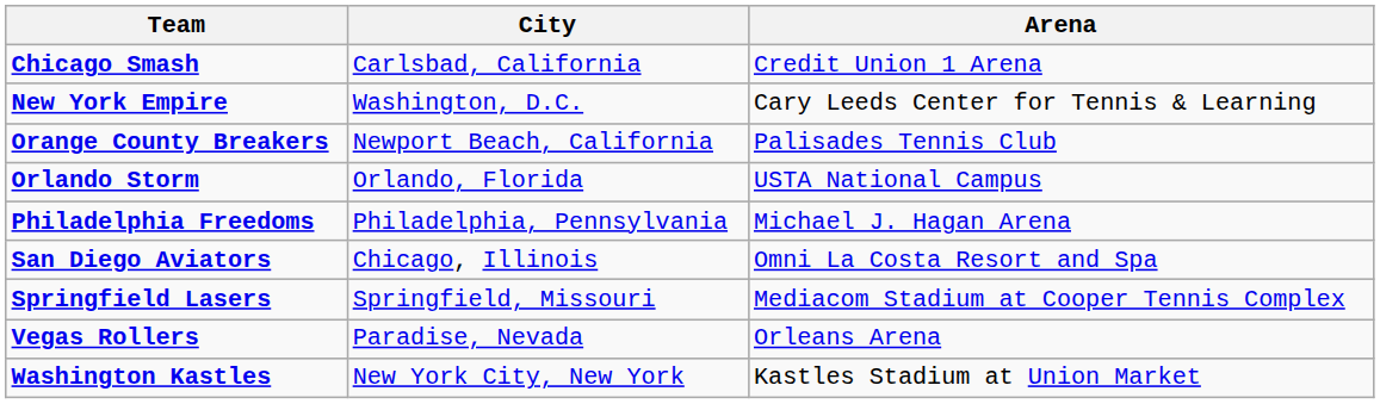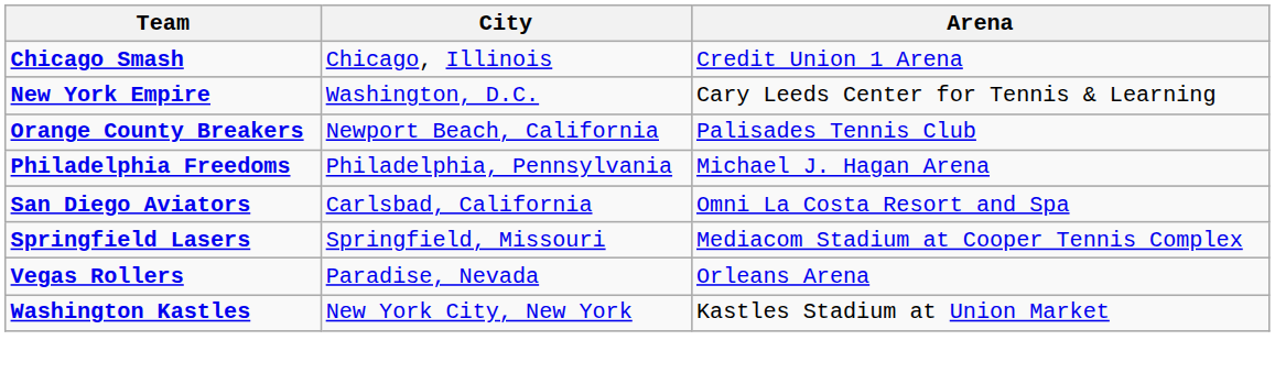Chicago Smash | City: Carlsbad, California -> Chicago, Illinois
- row: Orlando Storm | Orlando, Florida | USTA National Campus
San Diego Aviators | City: Chicago, Illinois -> Carlsbad, California
